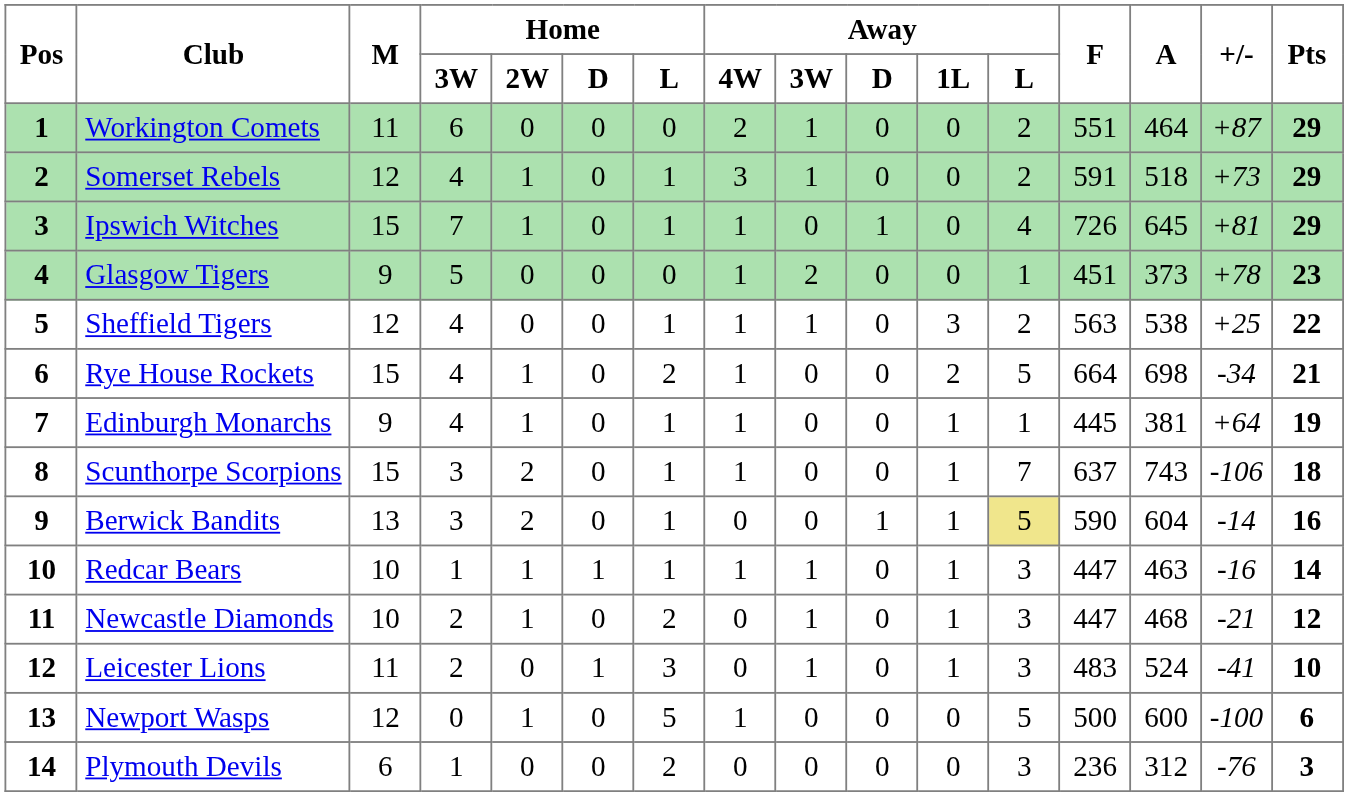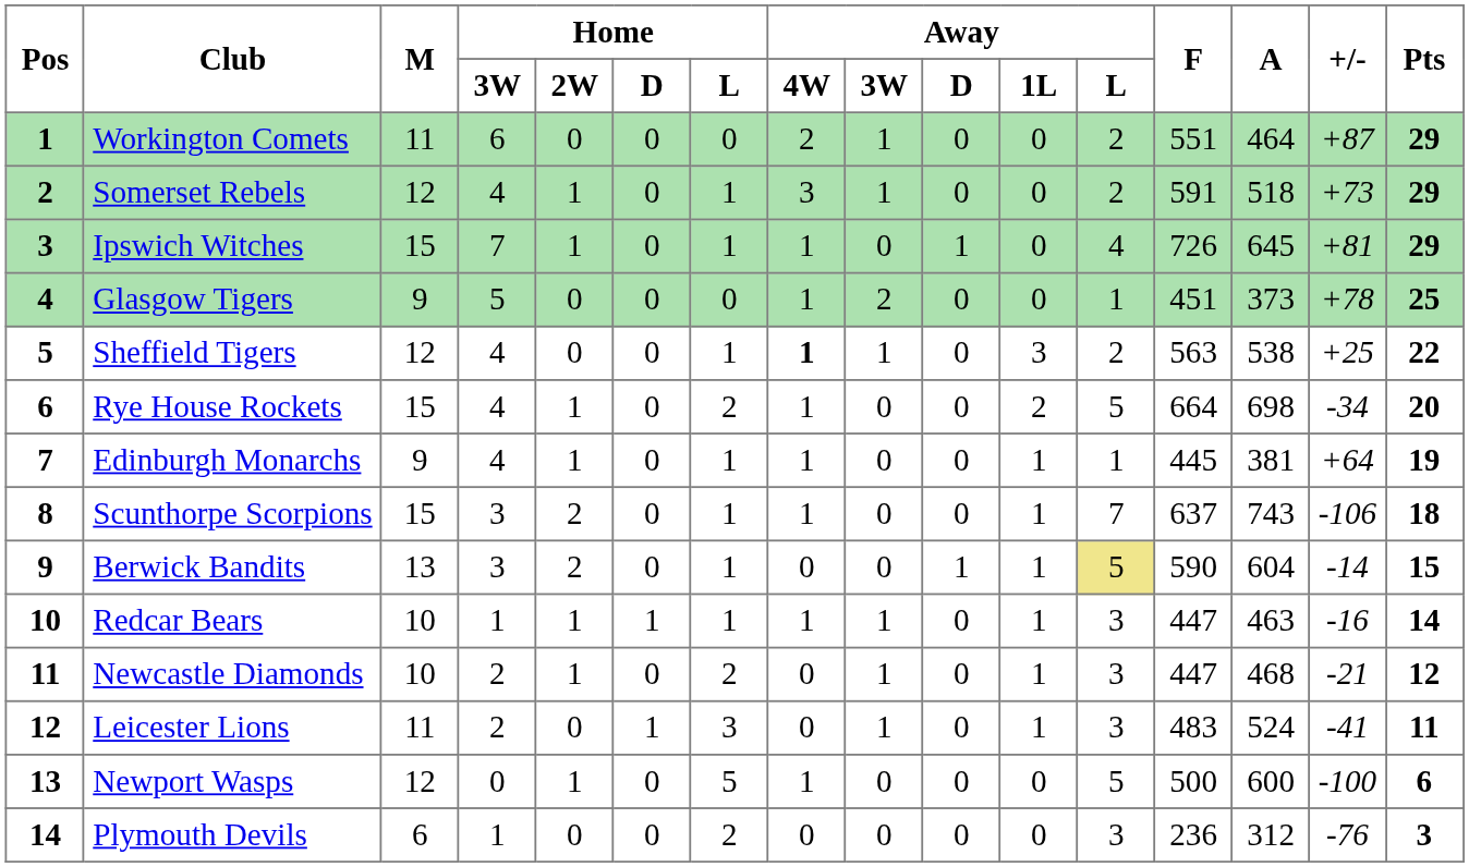Glasgow Tigers | Pts: 23 -> 25
Sheffield Tigers | Away / 4W: normal -> bold
Rye House Rockets | Pts: 21 -> 20
Berwick Bandits | Pts: 16 -> 15
Leicester Lions | Pts: 10 -> 11
